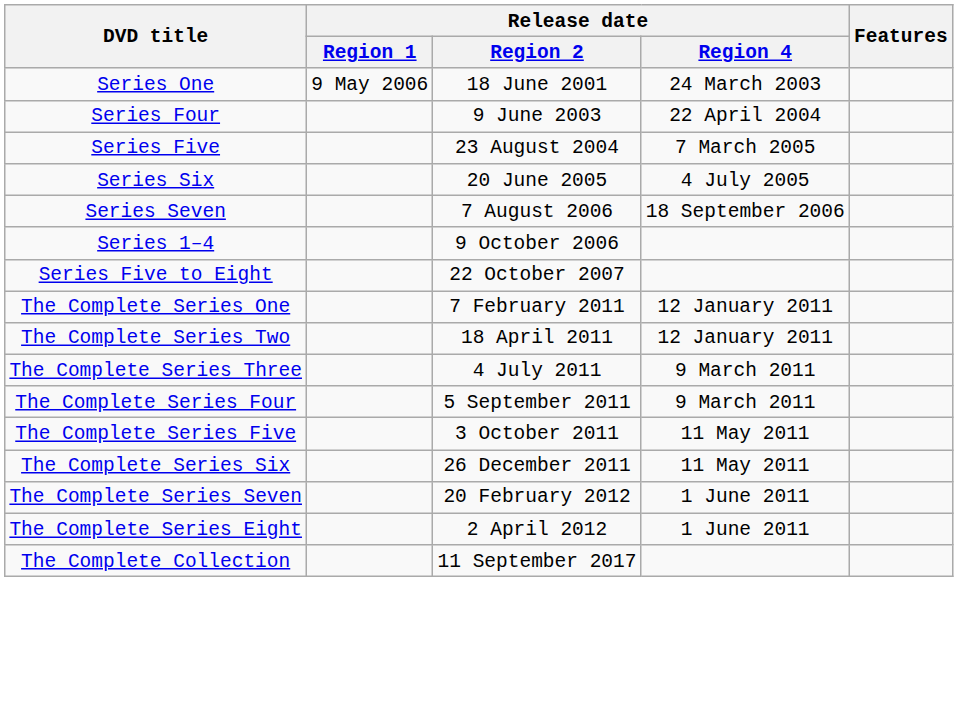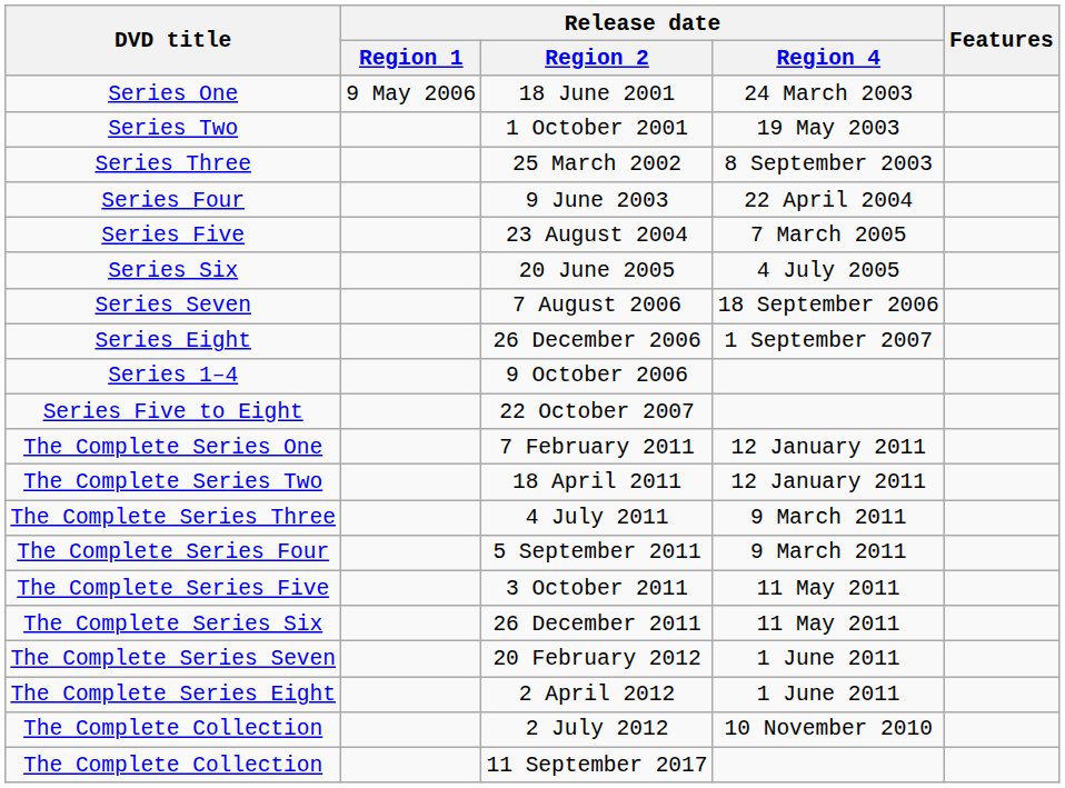+ row: Series Two | 1 October 2001 | 19 May 2003
+ row: Series Three | 25 March 2002 | 8 September 2003
+ row: Series Eight | 26 December 2006 | 1 September 2007
+ row: The Complete Collection | 2 July 2012 | 10 November 2010
